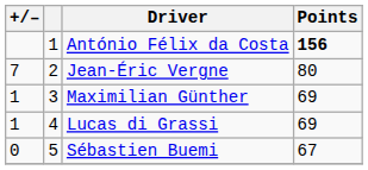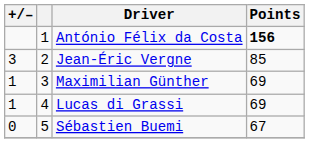Jean-Éric Vergne | +/–: 7 -> 3
Jean-Éric Vergne | Points: 80 -> 85
